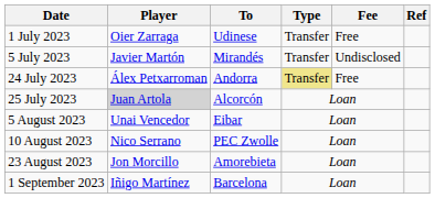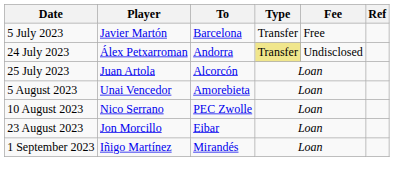- row: 1 July 2023 | Oier Zarraga | Udinese | Transfer | Free
5 July 2023 | To: Mirandés -> Barcelona
5 July 2023 | Fee: Undisclosed -> Free
24 July 2023 | Fee: Free -> Undisclosed
25 July 2023 | Player: lightgrey background -> no background
5 August 2023 | To: Eibar -> Amorebieta
23 August 2023 | To: Amorebieta -> Eibar
1 September 2023 | To: Barcelona -> Mirandés
